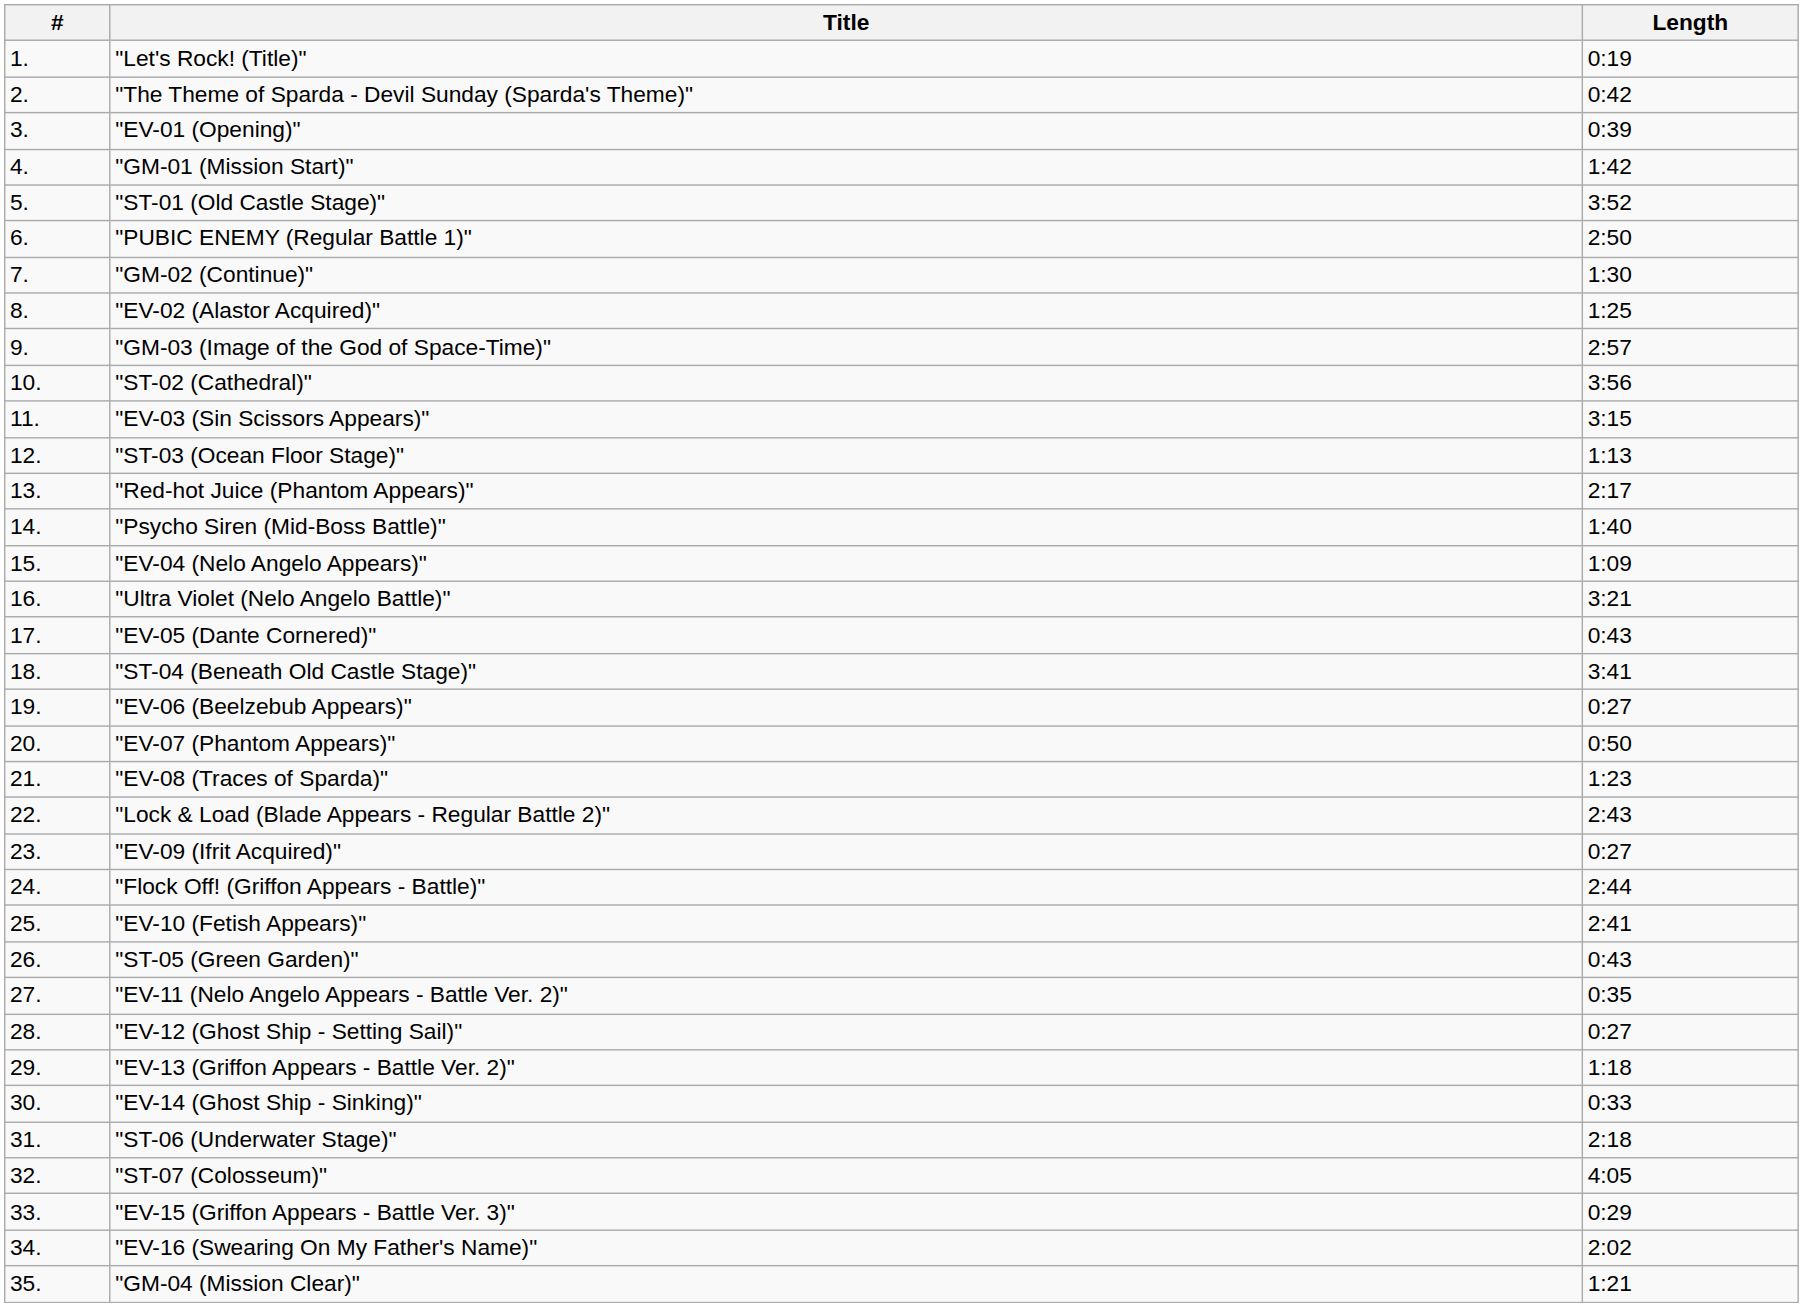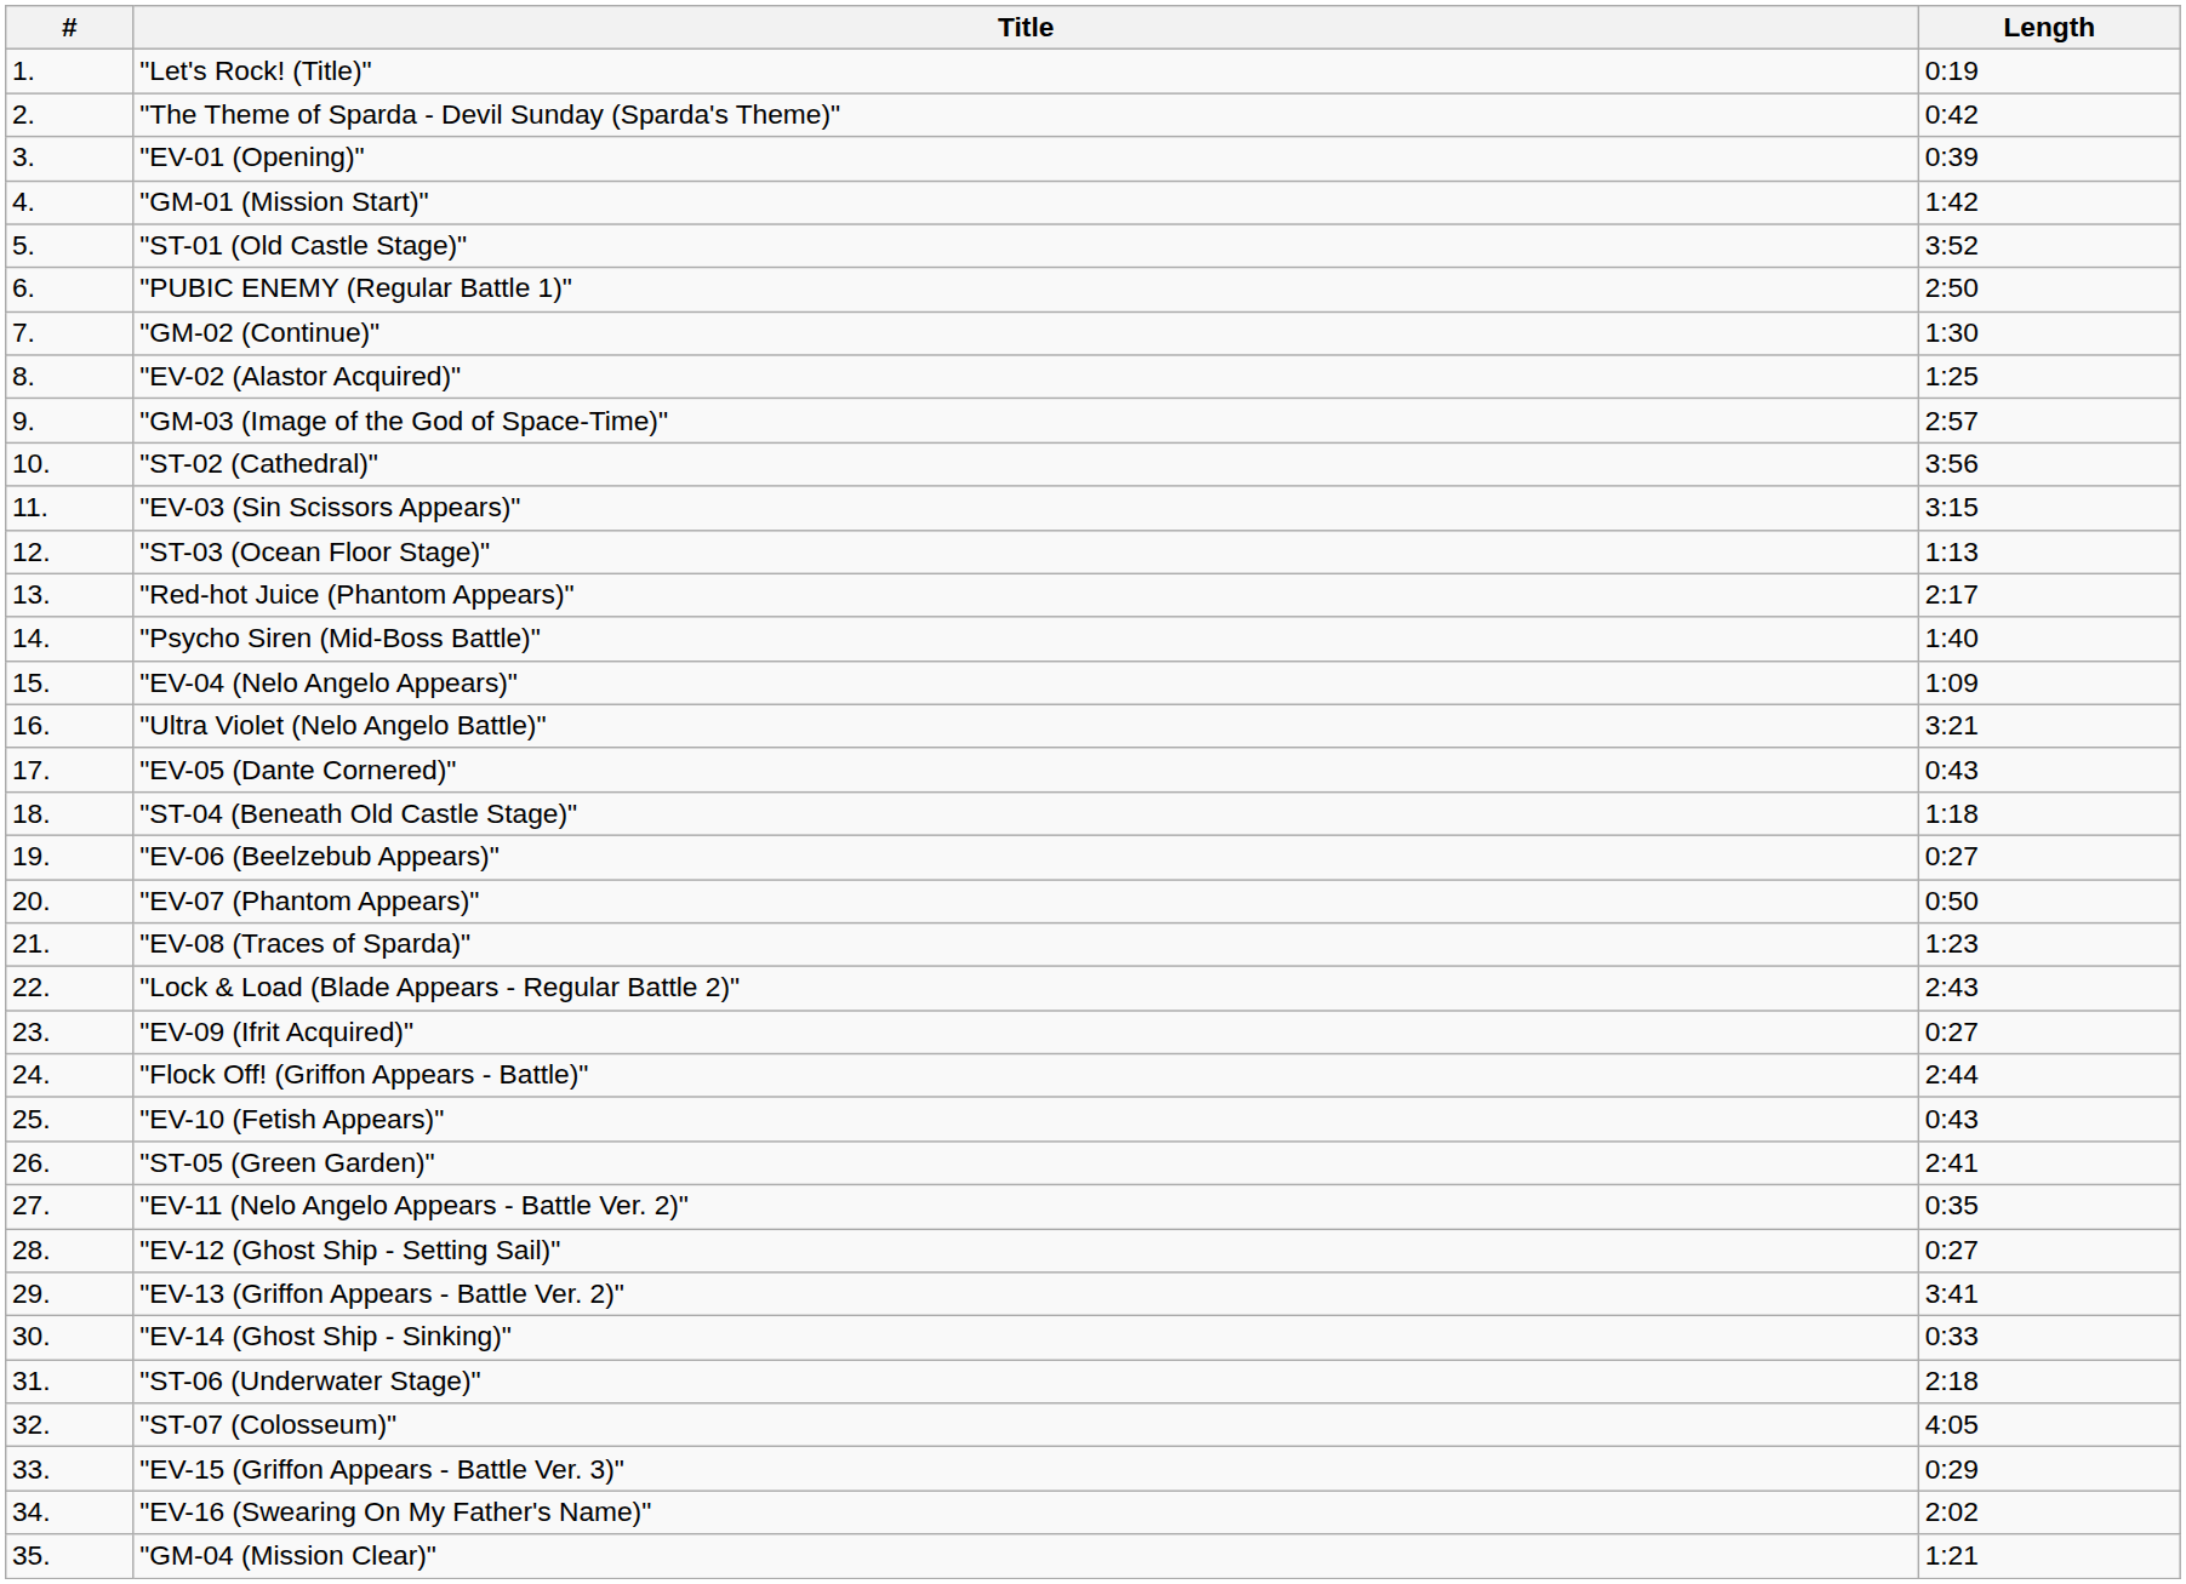"ST-04 (Beneath Old Castle Stage)" | Length: 3:41 -> 1:18
"EV-10 (Fetish Appears)" | Length: 2:41 -> 0:43
"ST-05 (Green Garden)" | Length: 0:43 -> 2:41
"EV-13 (Griffon Appears - Battle Ver. 2)" | Length: 1:18 -> 3:41
